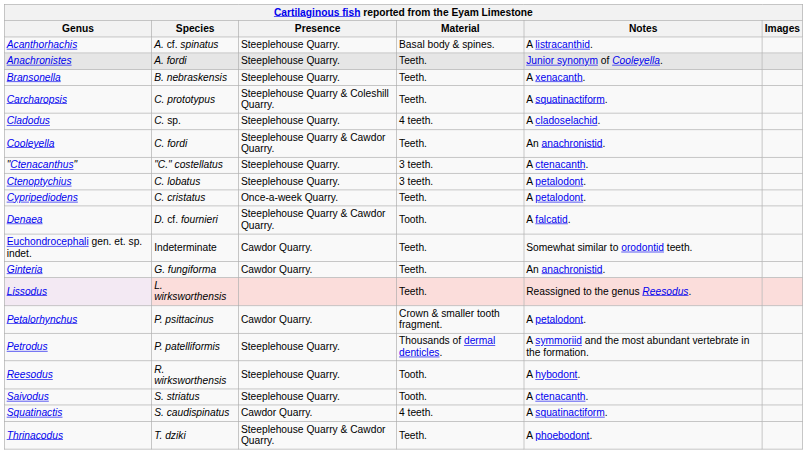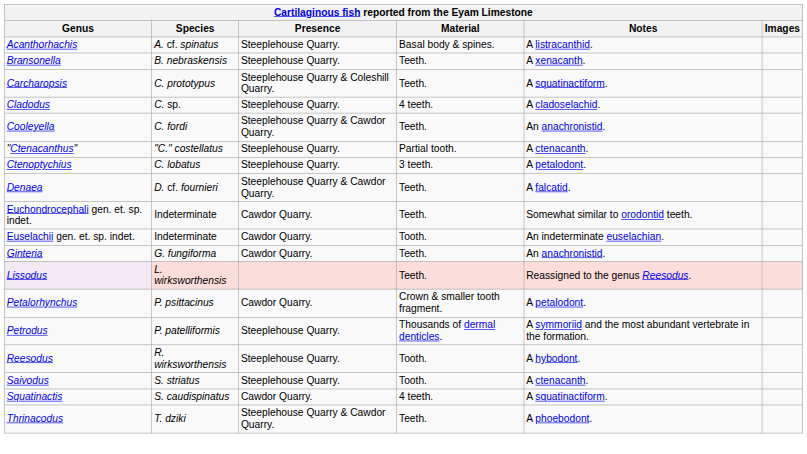- row: Anachronistes | A. fordi | Steeplehouse Quarry. | Teeth. | Junior synonym of Cooleyella.
"Ctenacanthus" | Material: 3 teeth. -> Partial tooth.
- row: Cypripediodens | C. cristatus | Once-a-week Quarry. | Teeth. | A petalodont.
Denaea | Material: Tooth. -> Teeth.
+ row: Euselachii gen. et. sp. indet. | Indeterminate | Cawdor Quarry. | Tooth. | An indeterminate euselachian.
